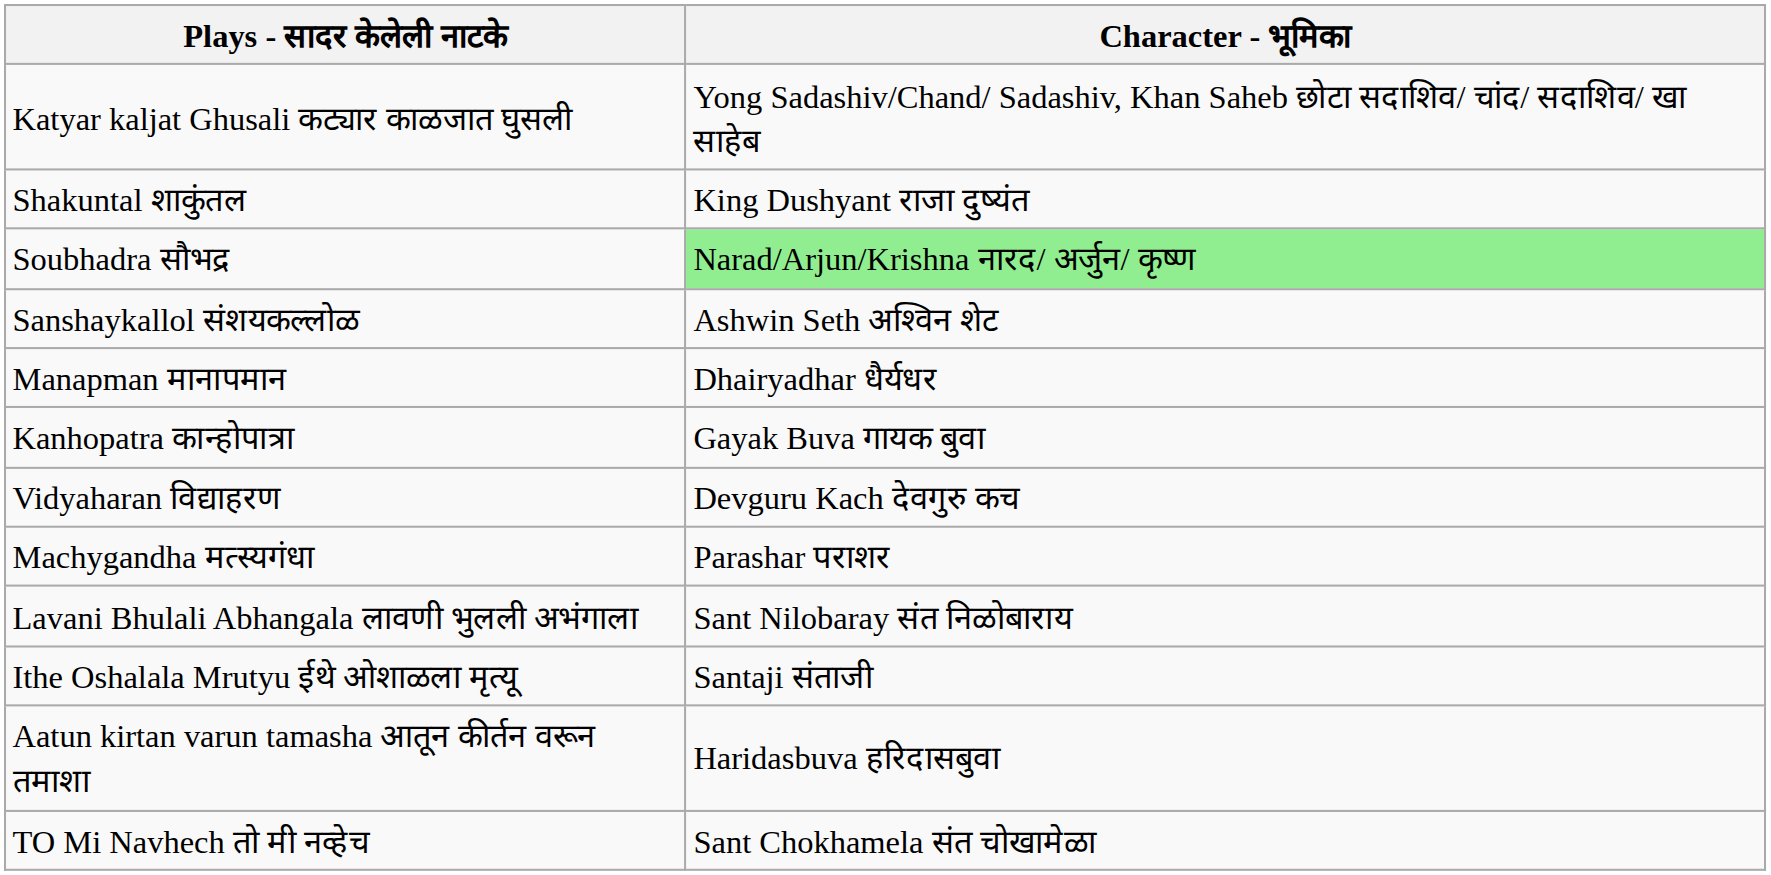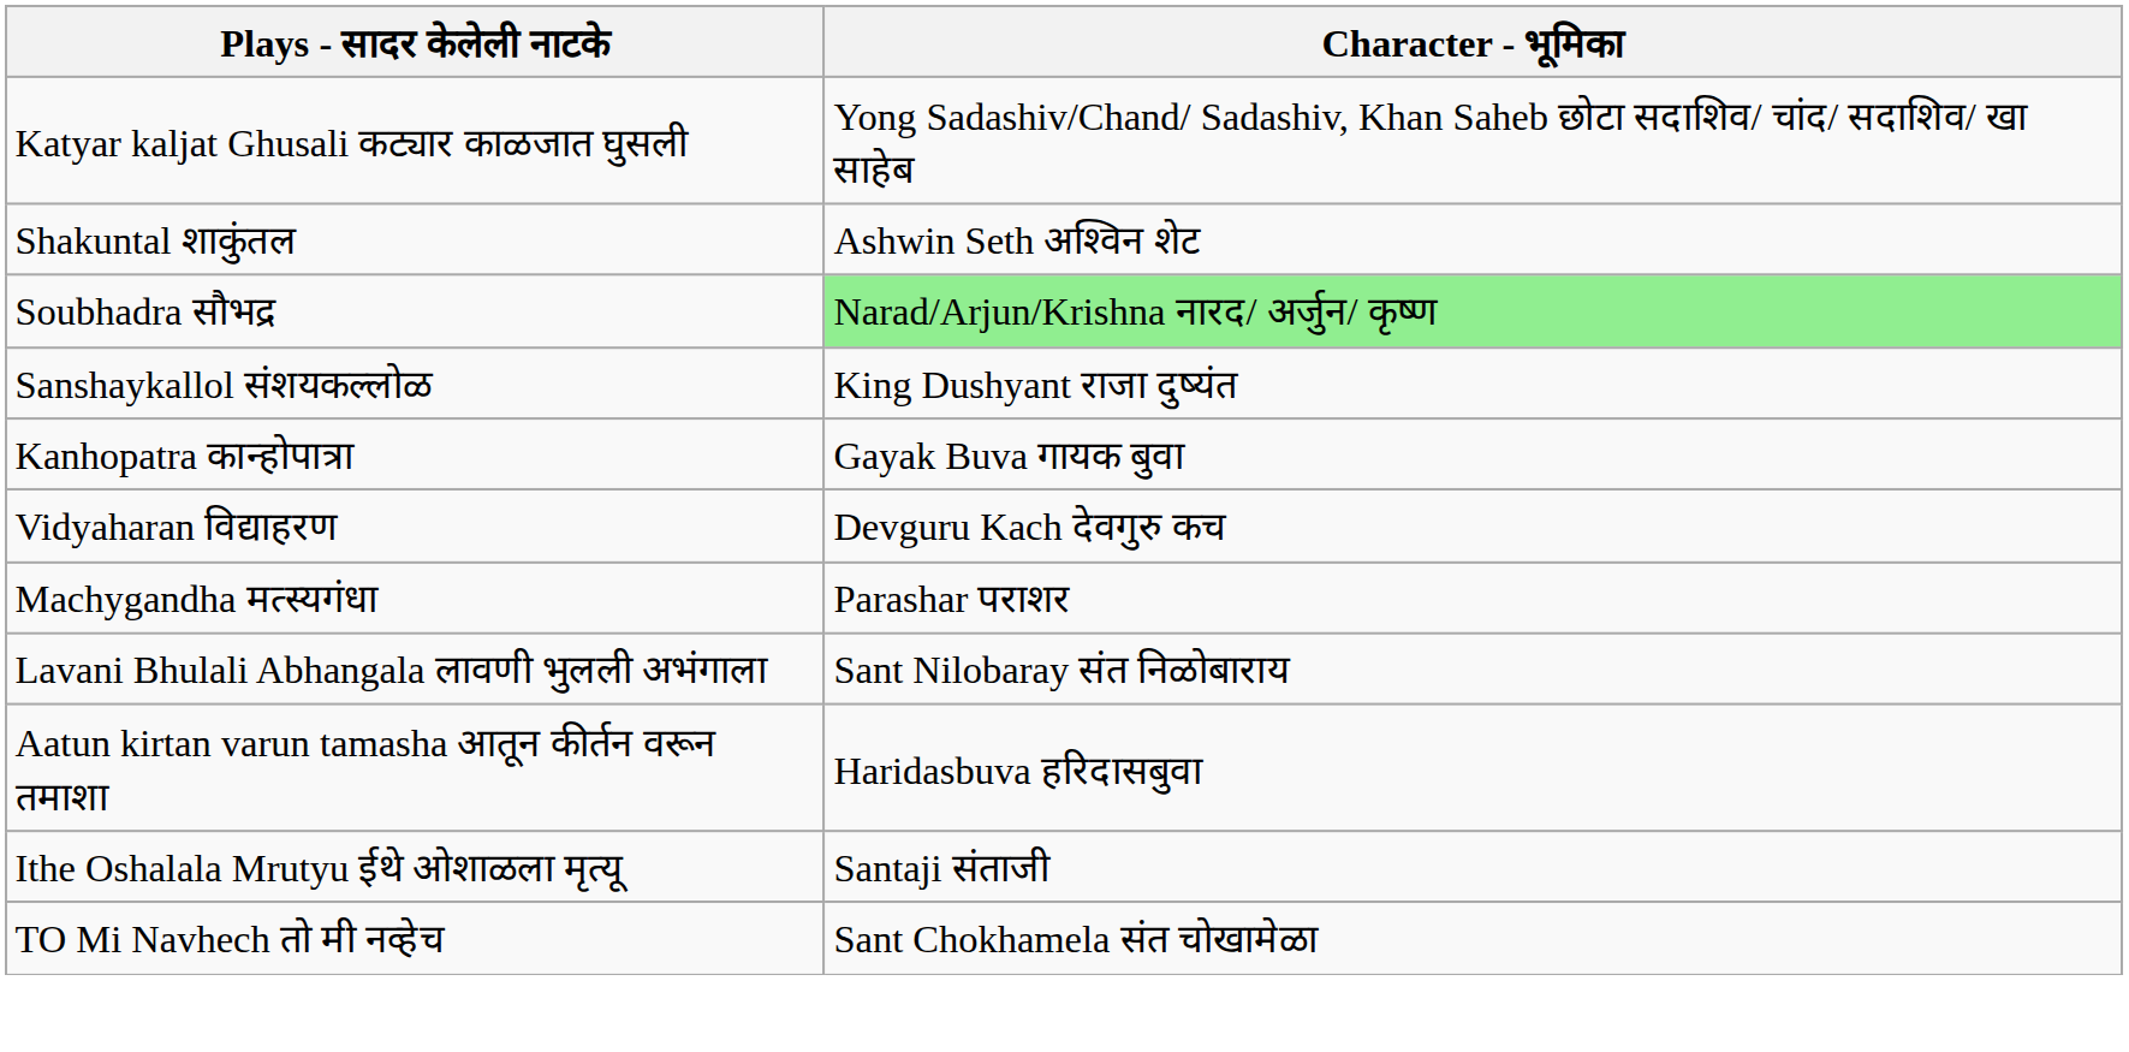Shakuntal शाकुंतल | Character - भूमिका: King Dushyant राजा दुष्यंत -> Ashwin Seth अश्विन शेट
Sanshaykallol संशयकल्लोळ | Character - भूमिका: Ashwin Seth अश्विन शेट -> King Dushyant राजा दुष्यंत
- row: Manapman मानापमान | Dhairyadhar धैर्यधर
rows swapped: Aatun kirtan varun tamasha आतून कीर्तन वरून तमाशा <-> Ithe Oshalala Mrutyu ईथे ओशाळला मृत्यू
